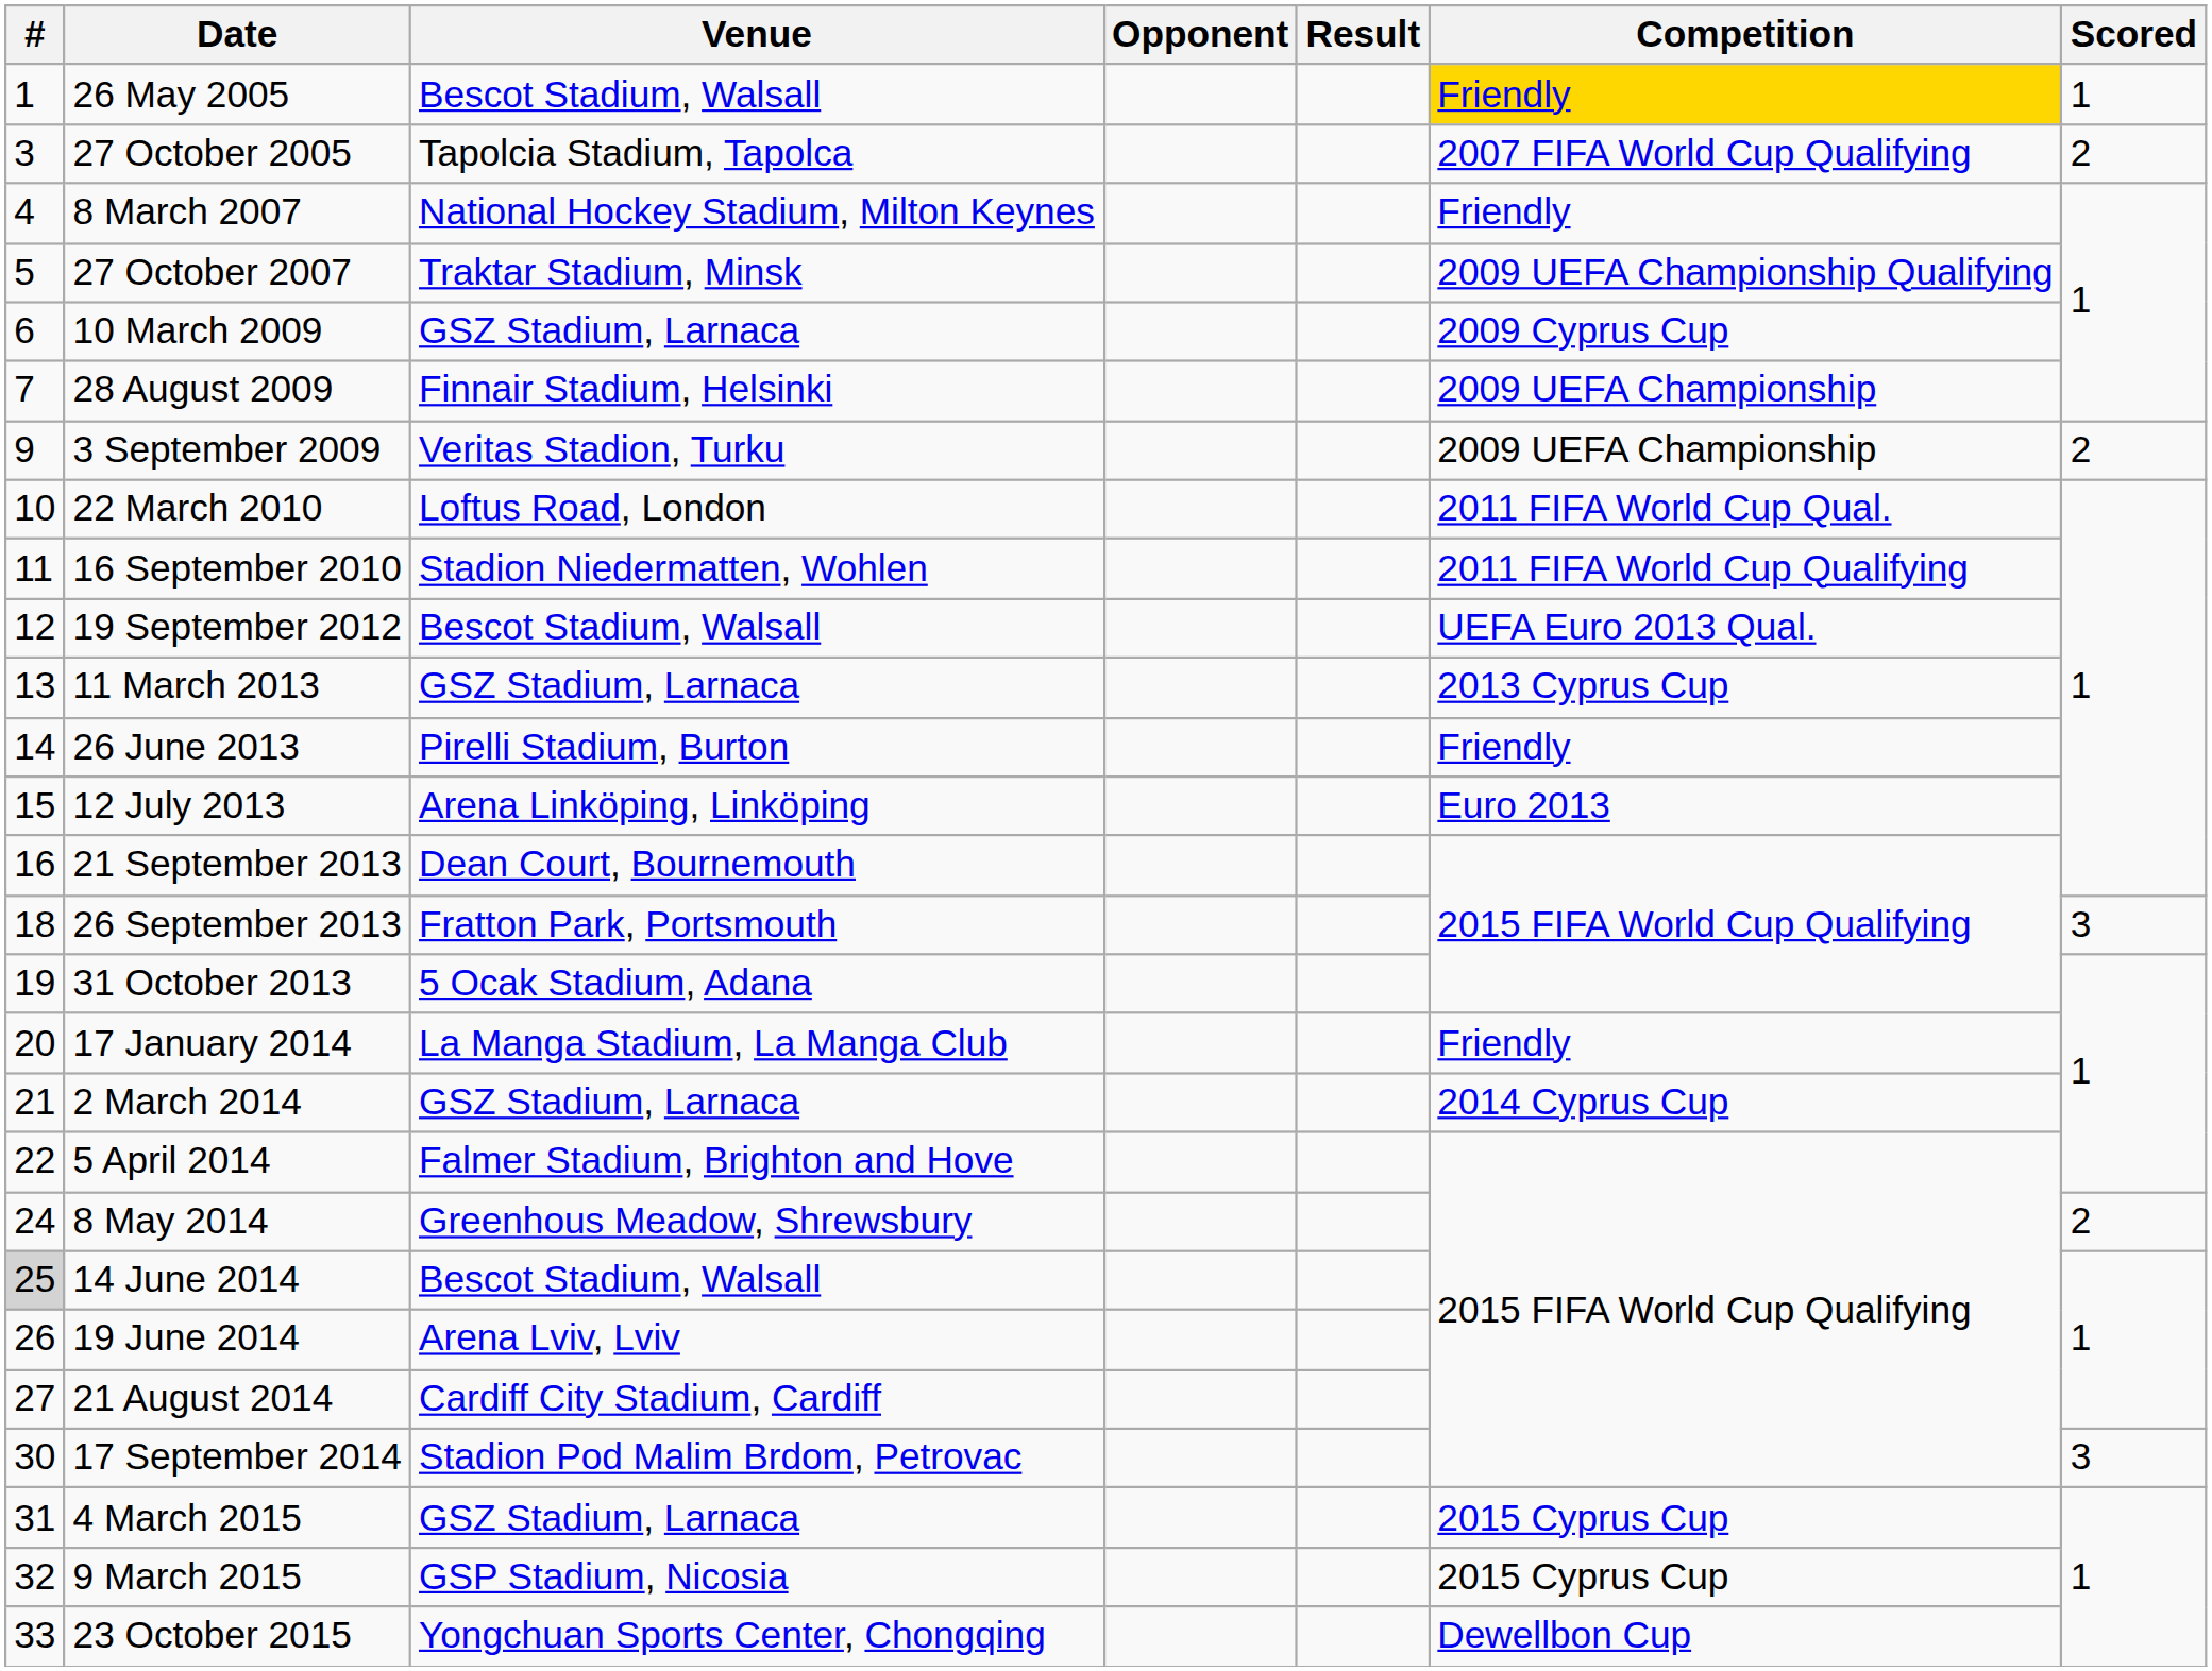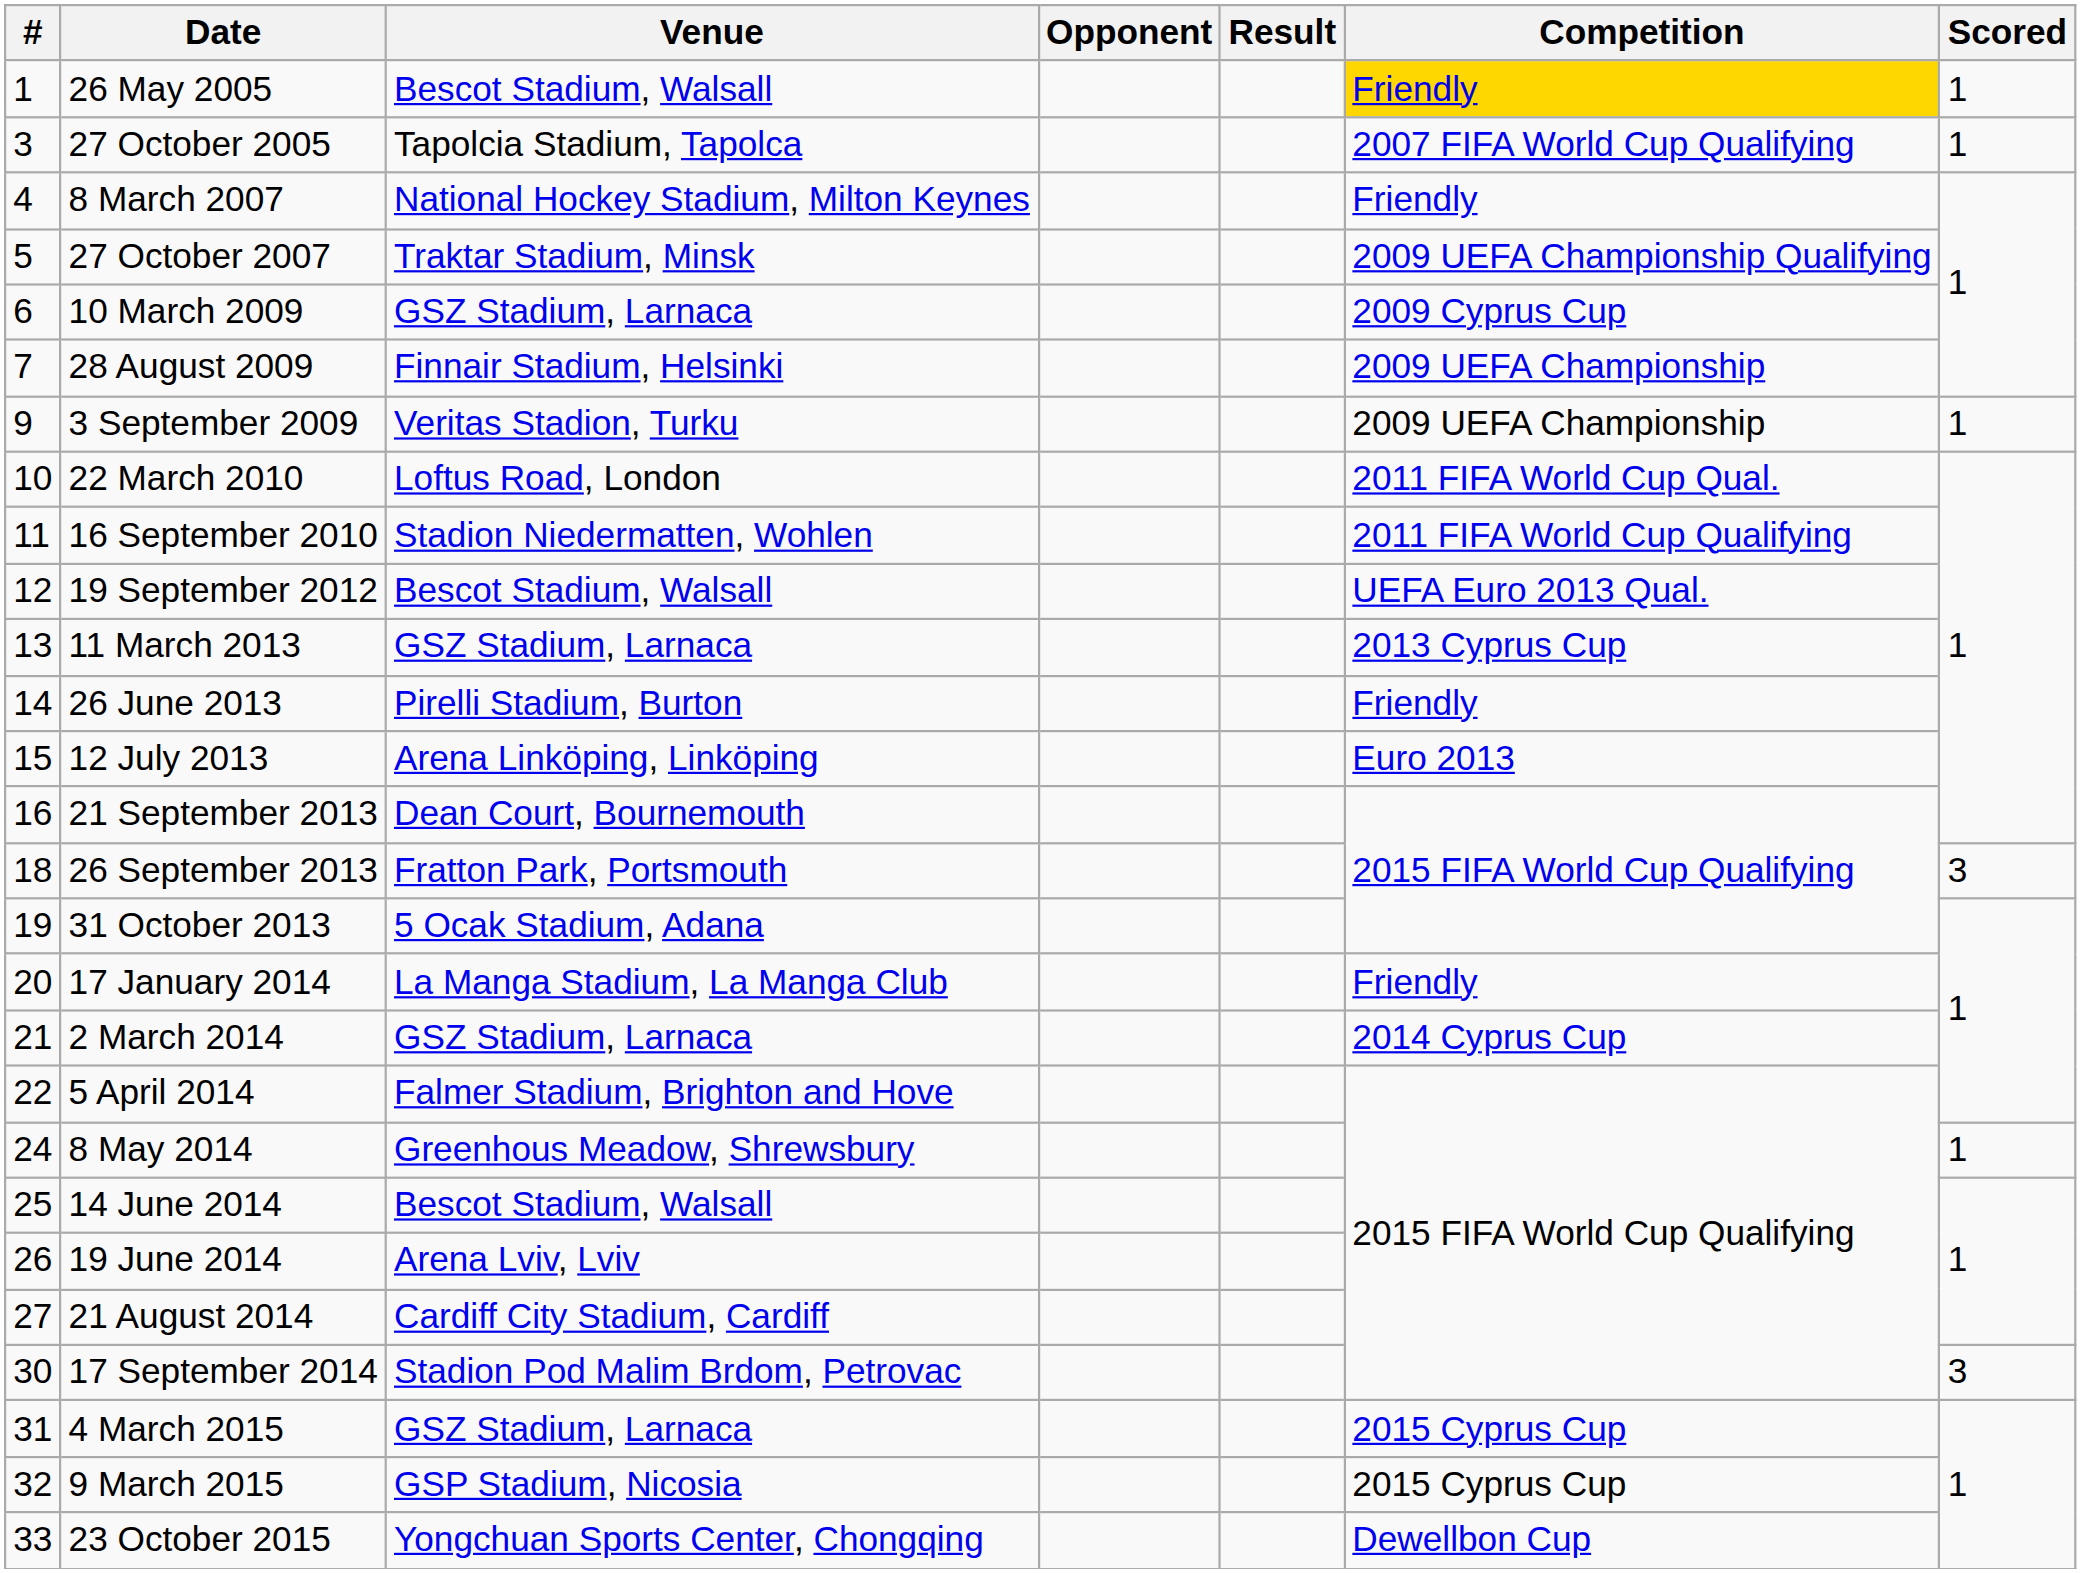27 October 2005 | Scored: 2 -> 1
3 September 2009 | Scored: 2 -> 1
8 May 2014 | Scored: 2 -> 1
14 June 2014 | #: lightgrey background -> no background
